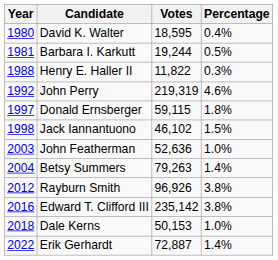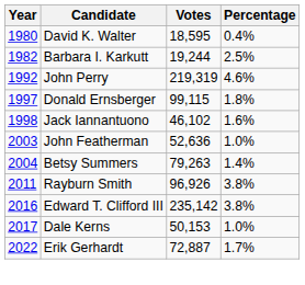Barbara I. Karkutt | Year: 1981 -> 1982
Barbara I. Karkutt | Percentage: 0.5% -> 2.5%
- row: 1988 | Henry E. Haller II | 11,822 | 0.3%
Donald Ernsberger | Votes: 59,115 -> 99,115
Jack Iannantuono | Percentage: 1.5% -> 1.6%
Rayburn Smith | Year: 2012 -> 2011
Dale Kerns | Year: 2018 -> 2017
Erik Gerhardt | Percentage: 1.4% -> 1.7%
